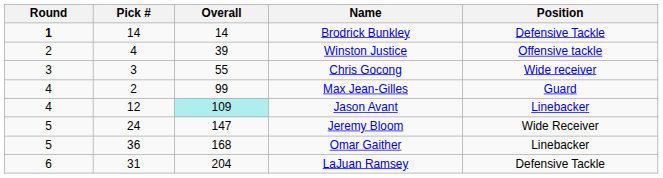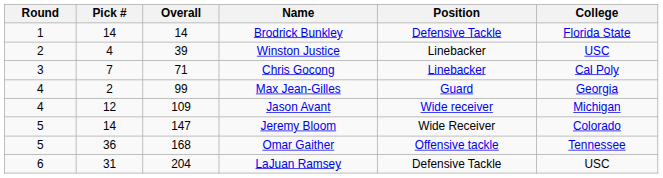+ column: College | Florida State | USC | Cal Poly | Georgia | Michigan | Colorado | Tennessee | USC
Brodrick Bunkley | Round: bold -> normal
Winston Justice | Position: Offensive tackle -> Linebacker
Chris Gocong | Pick #: 3 -> 7
Chris Gocong | Overall: 55 -> 71
Chris Gocong | Position: Wide receiver -> Linebacker
Jason Avant | Overall: paleturquoise background -> no background
Jason Avant | Position: Linebacker -> Wide receiver
Jeremy Bloom | Pick #: 24 -> 14
Omar Gaither | Position: Linebacker -> Offensive tackle
